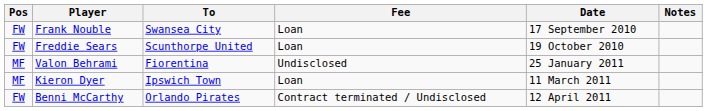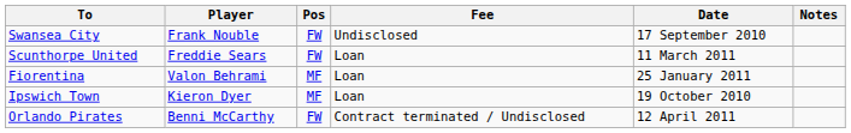columns swapped: Pos <-> To
Frank Nouble | Fee: Loan -> Undisclosed
Freddie Sears | Date: 19 October 2010 -> 11 March 2011
Valon Behrami | Fee: Undisclosed -> Loan
Kieron Dyer | Date: 11 March 2011 -> 19 October 2010
